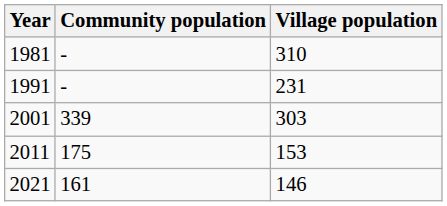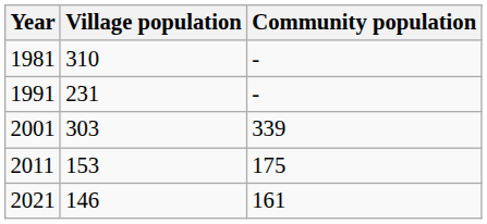columns swapped: Village population <-> Community population
